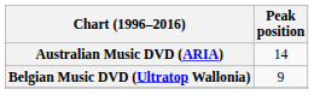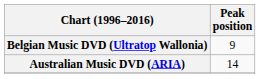rows swapped: Australian Music DVD (ARIA) <-> Belgian Music DVD (Ultratop Wallonia)
